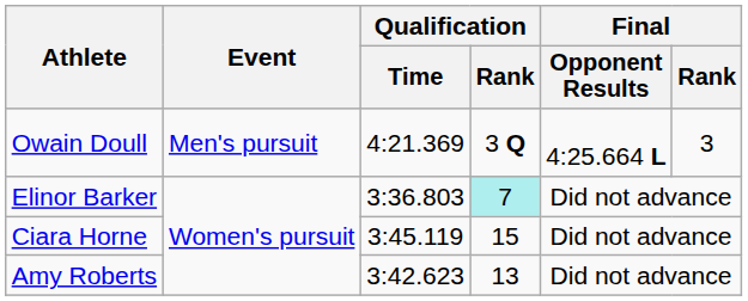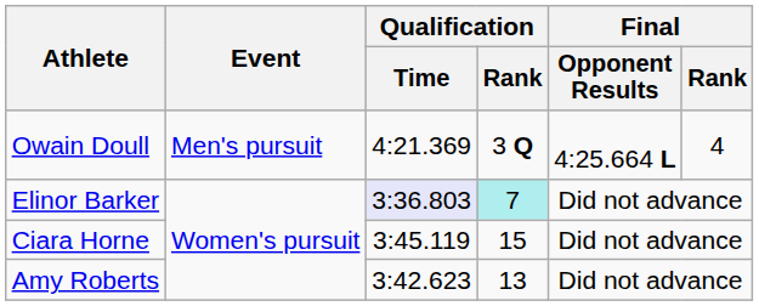Owain Doull | Final / Rank: 3 -> 4
Elinor Barker | Qualification / Time: no background -> lavender background
